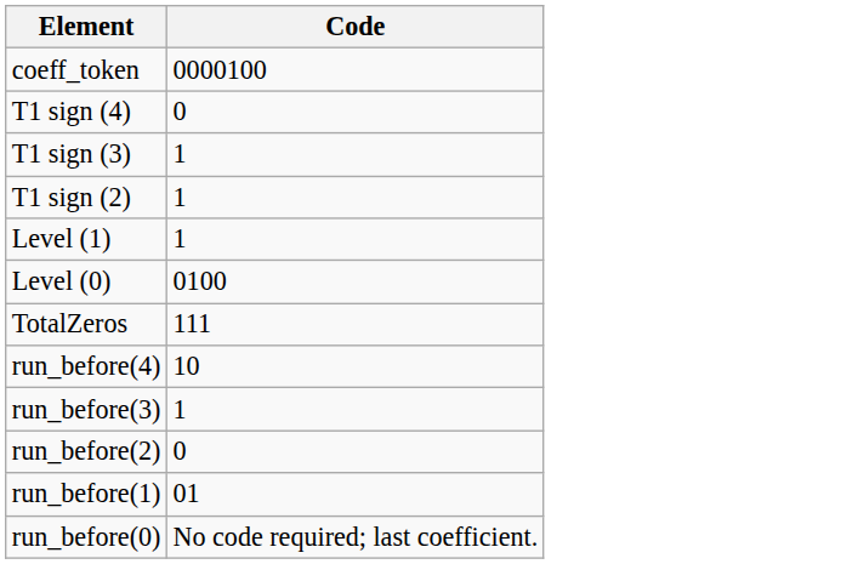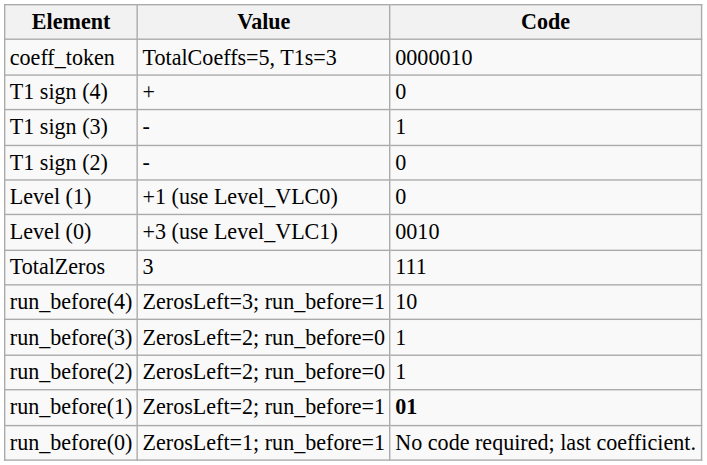+ column: Value | TotalCoeffs=5, T1s=3 | + | - | - | +1 (use Level_VLC0) | +3 (use Level_VLC1) | 3 | ZerosLeft=3; run_before=1 | ZerosLeft=2; run_before=0 | ZerosLeft=2; run_before=0 | ZerosLeft=2; run_before=1 | ZerosLeft=1; run_before=1
coeff_token | Code: 0000100 -> 0000010
T1 sign (2) | Code: 1 -> 0
Level (1) | Code: 1 -> 0
Level (0) | Code: 0100 -> 0010
run_before(2) | Code: 0 -> 1
run_before(1) | Code: normal -> bold
